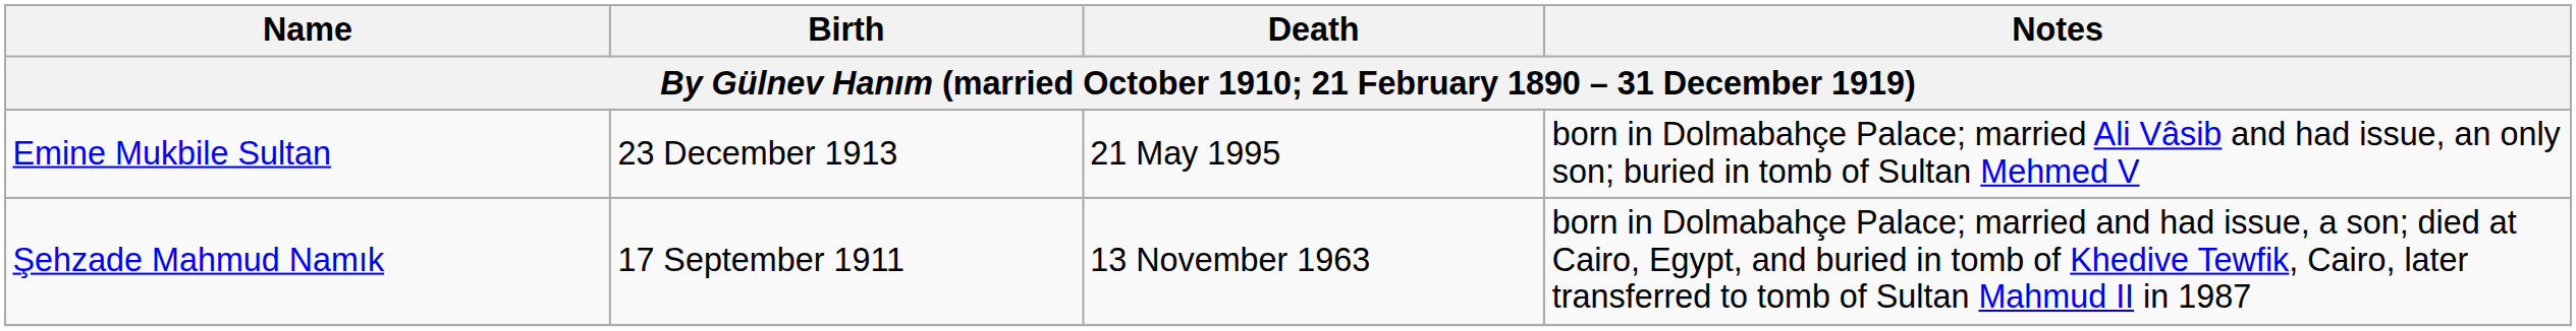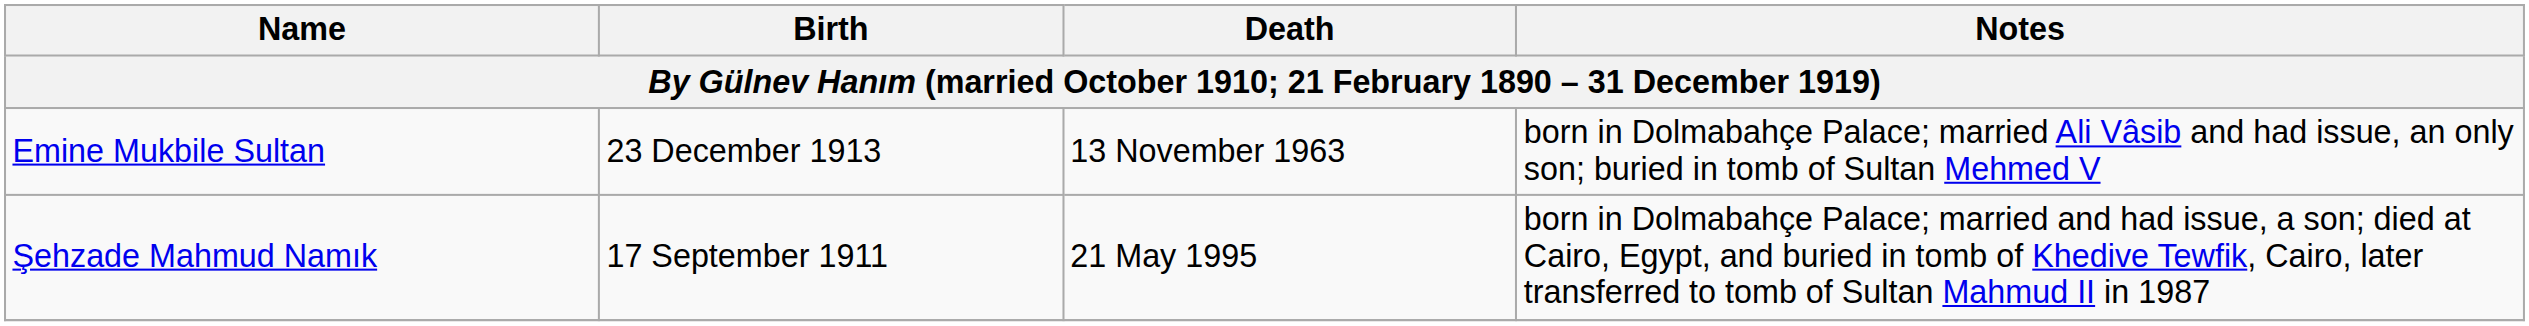Emine Mukbile Sultan | Death: 21 May 1995 -> 13 November 1963
Şehzade Mahmud Namık | Death: 13 November 1963 -> 21 May 1995
